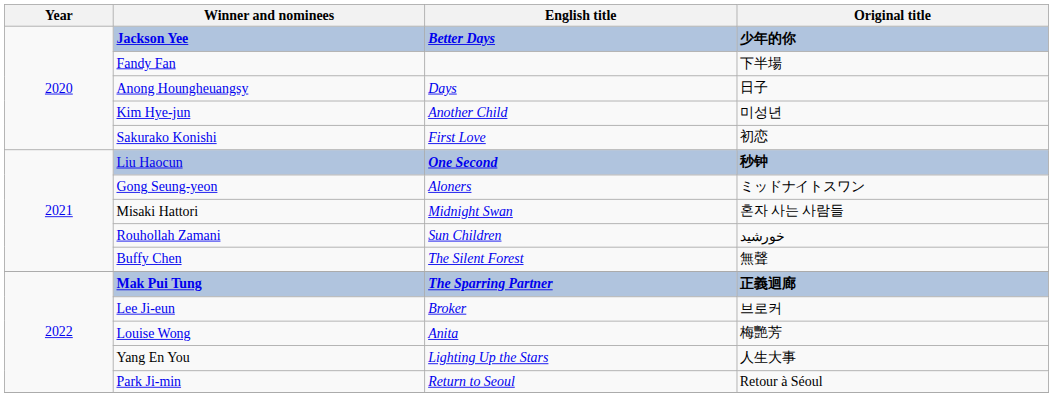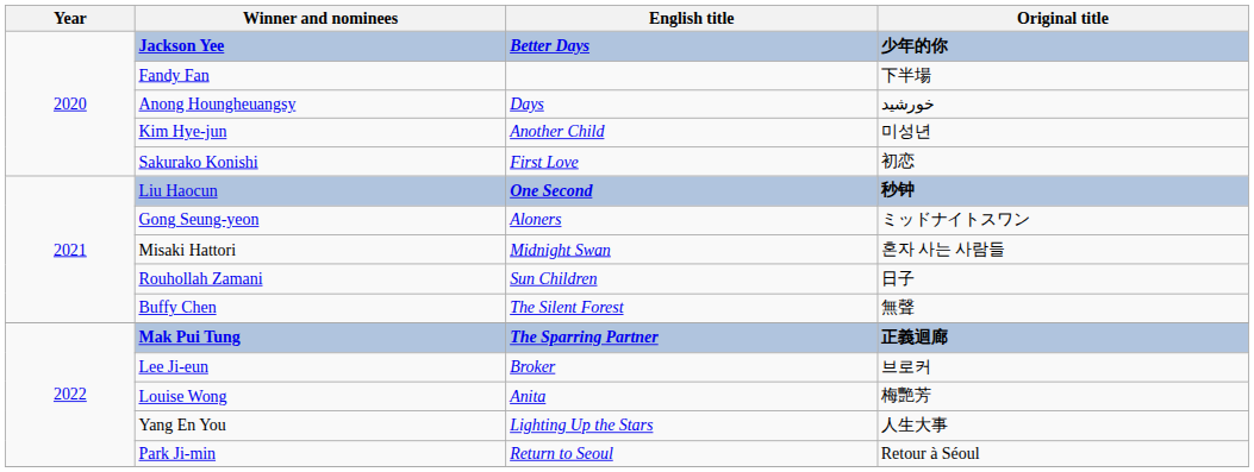Anong Houngheuangsy | Original title: 日子 -> خورشید
Rouhollah Zamani | Original title: خورشید -> 日子
